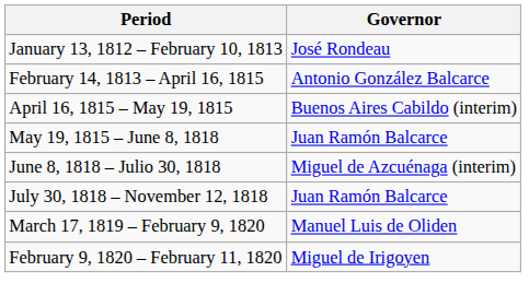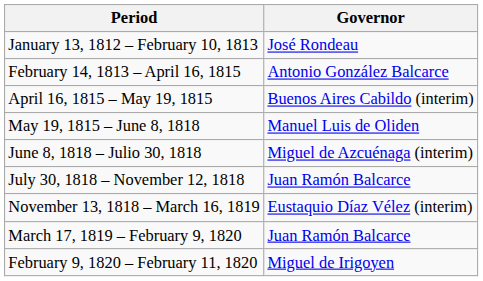May 19, 1815 – June 8, 1818 | Governor: Juan Ramón Balcarce -> Manuel Luis de Oliden
+ row: November 13, 1818 – March 16, 1819 | Eustaquio Díaz Vélez (interim)
March 17, 1819 – February 9, 1820 | Governor: Manuel Luis de Oliden -> Juan Ramón Balcarce
